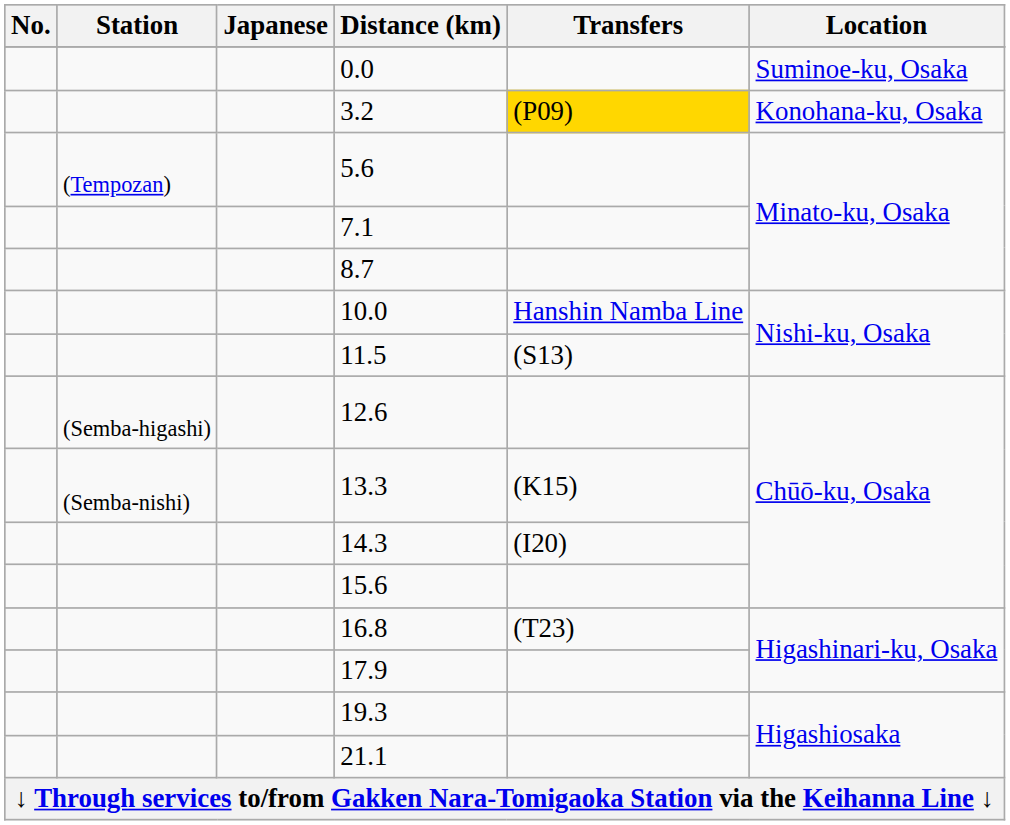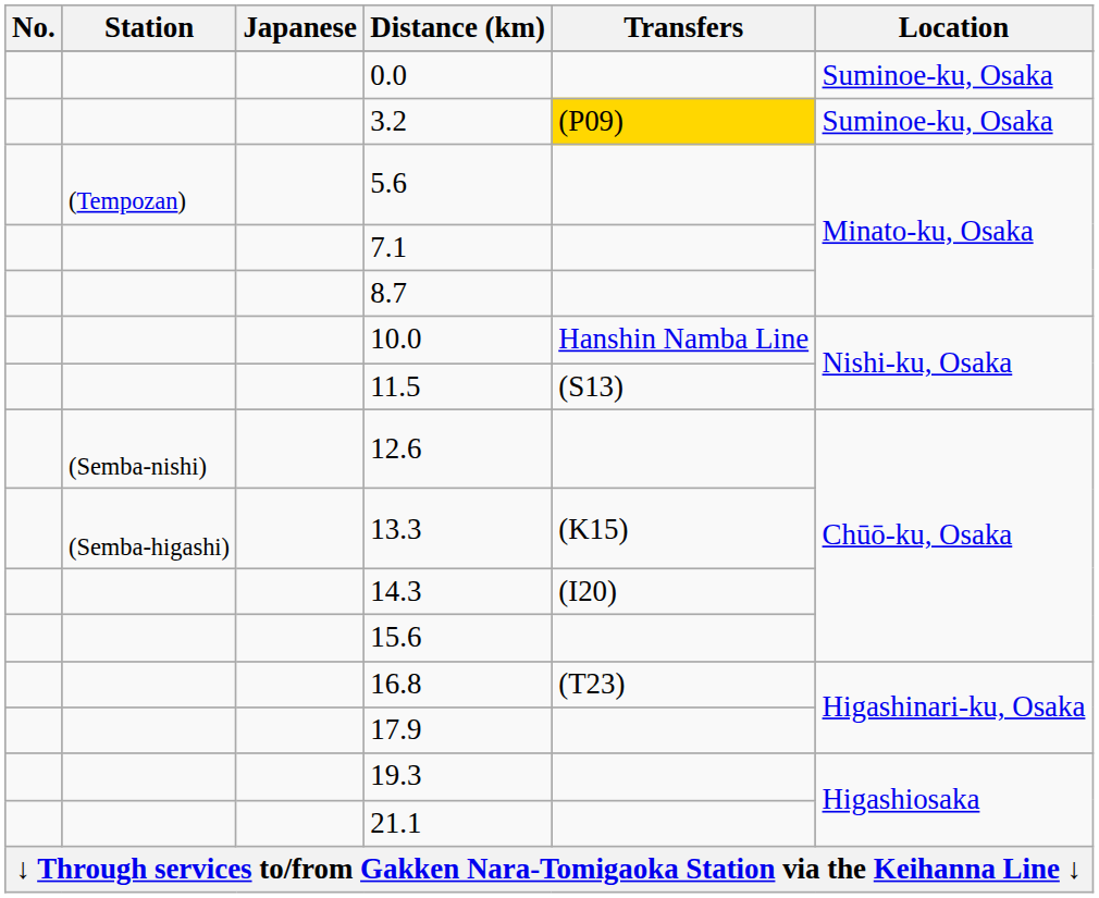3.2 | Location: Konohana-ku, Osaka -> Suminoe-ku, Osaka
12.6 | Station: (Semba-higashi) -> (Semba-nishi)
13.3 | Station: (Semba-nishi) -> (Semba-higashi)
